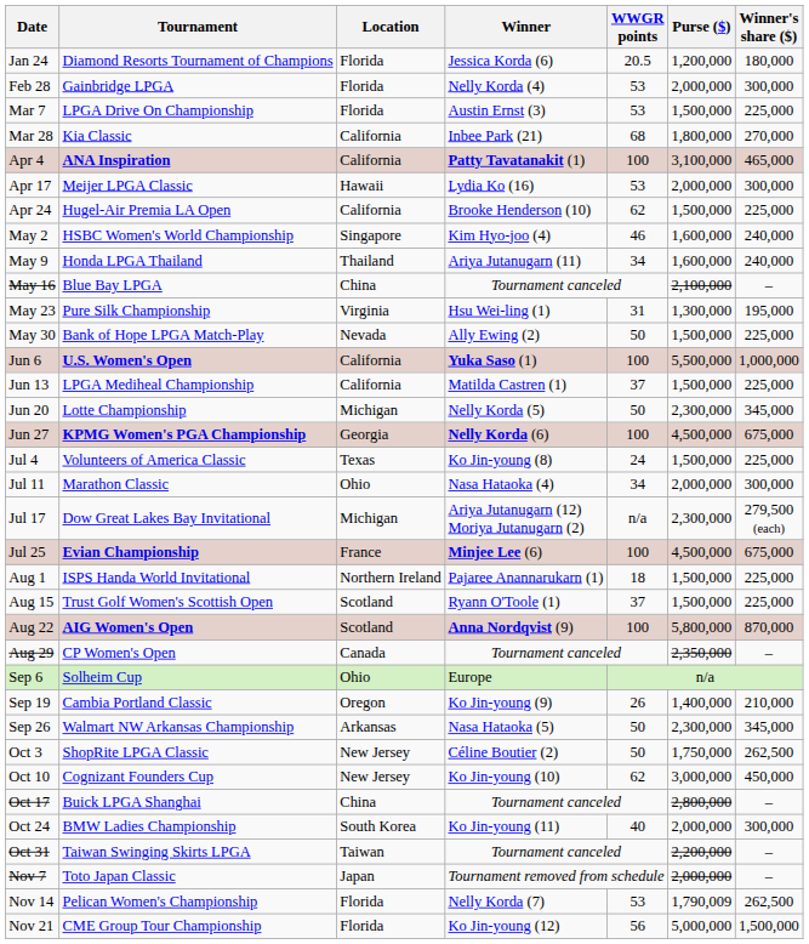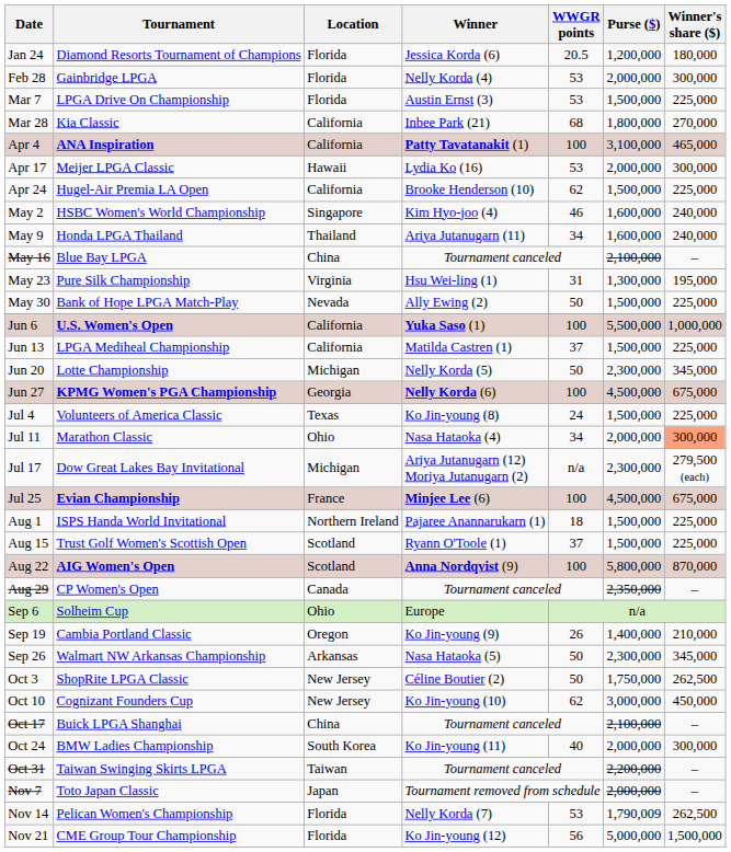Jul 11 | Winner's share ($): no background -> lightsalmon background
Oct 17 | Purse ($): 2,800,000 -> 2,100,000
